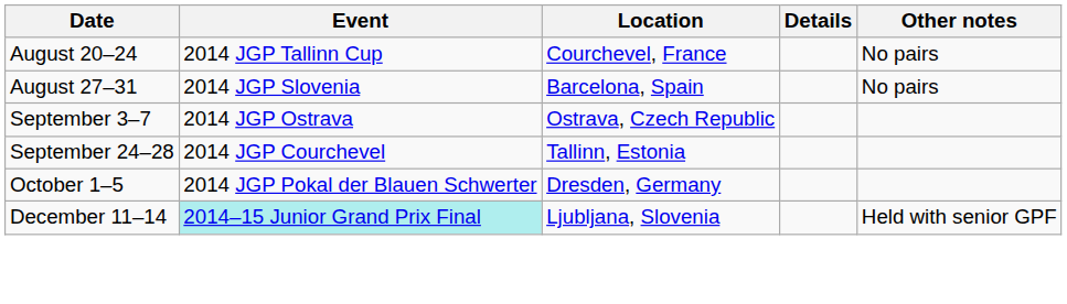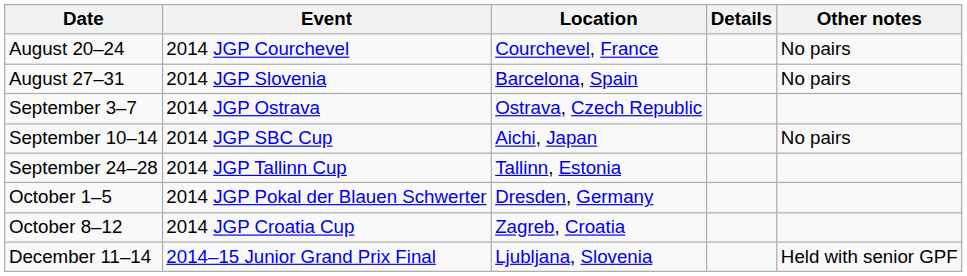August 20–24 | Event: 2014 JGP Tallinn Cup -> 2014 JGP Courchevel
+ row: September 10–14 | 2014 JGP SBC Cup | Aichi, Japan | No pairs
September 24–28 | Event: 2014 JGP Courchevel -> 2014 JGP Tallinn Cup
+ row: October 8–12 | 2014 JGP Croatia Cup | Zagreb, Croatia
December 11–14 | Event: paleturquoise background -> no background
